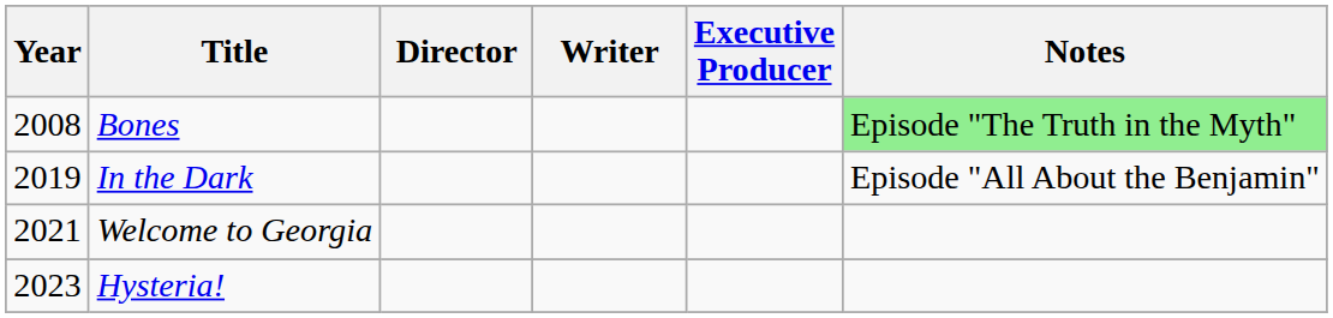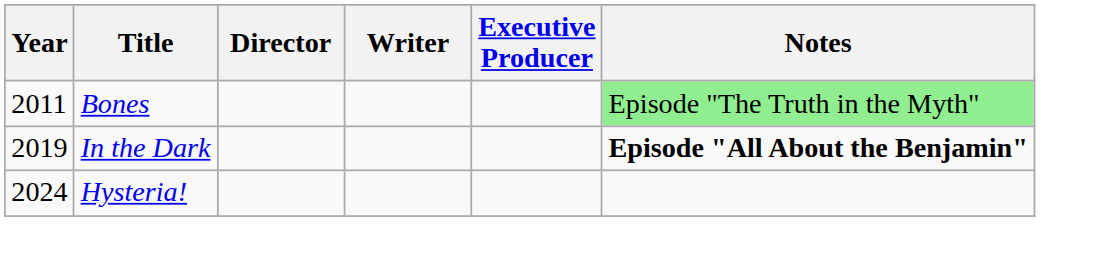Bones | Year: 2008 -> 2011
In the Dark | Notes: normal -> bold
- row: 2021 | Welcome to Georgia
Hysteria! | Year: 2023 -> 2024
